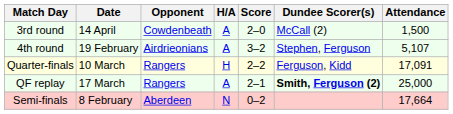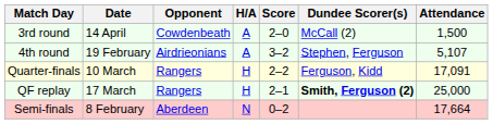QF replay | H/A: A -> H
